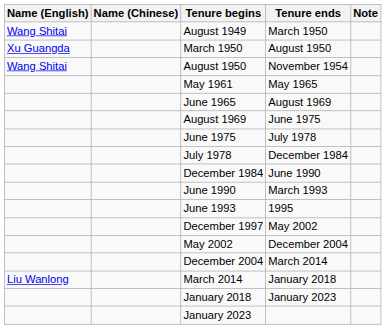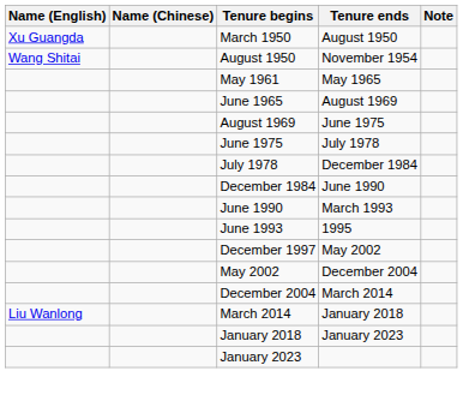- row: Wang Shitai | August 1949 | March 1950
